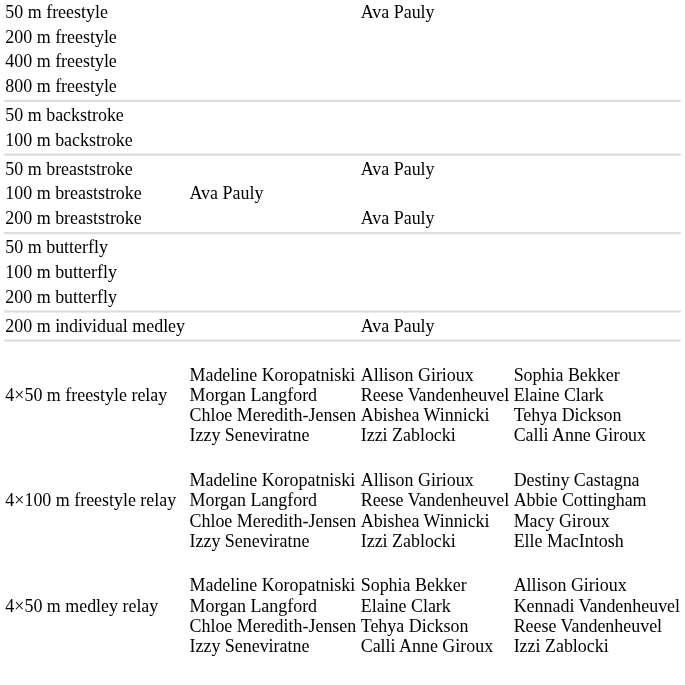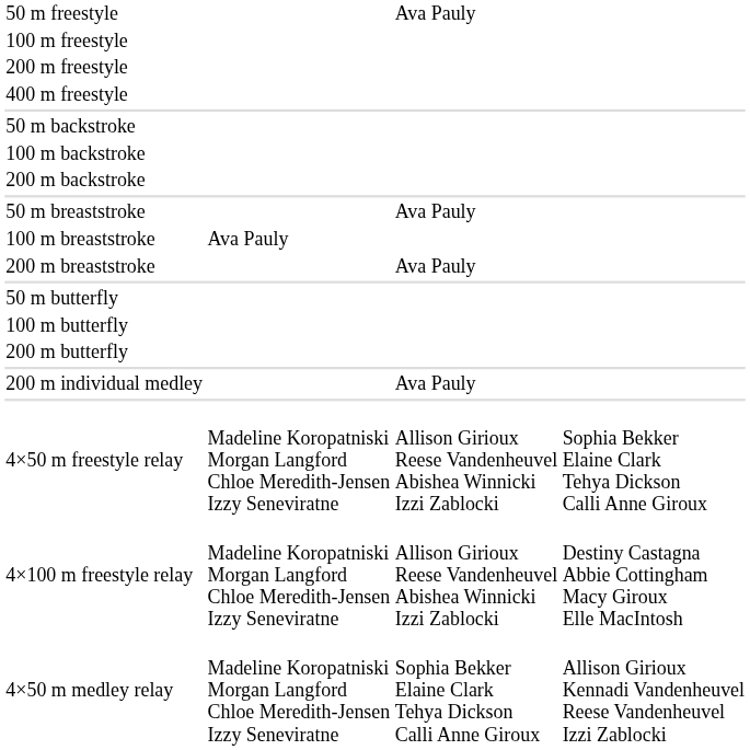+ row: 100 m freestyle
- row: 800 m freestyle
+ row: 200 m backstroke
